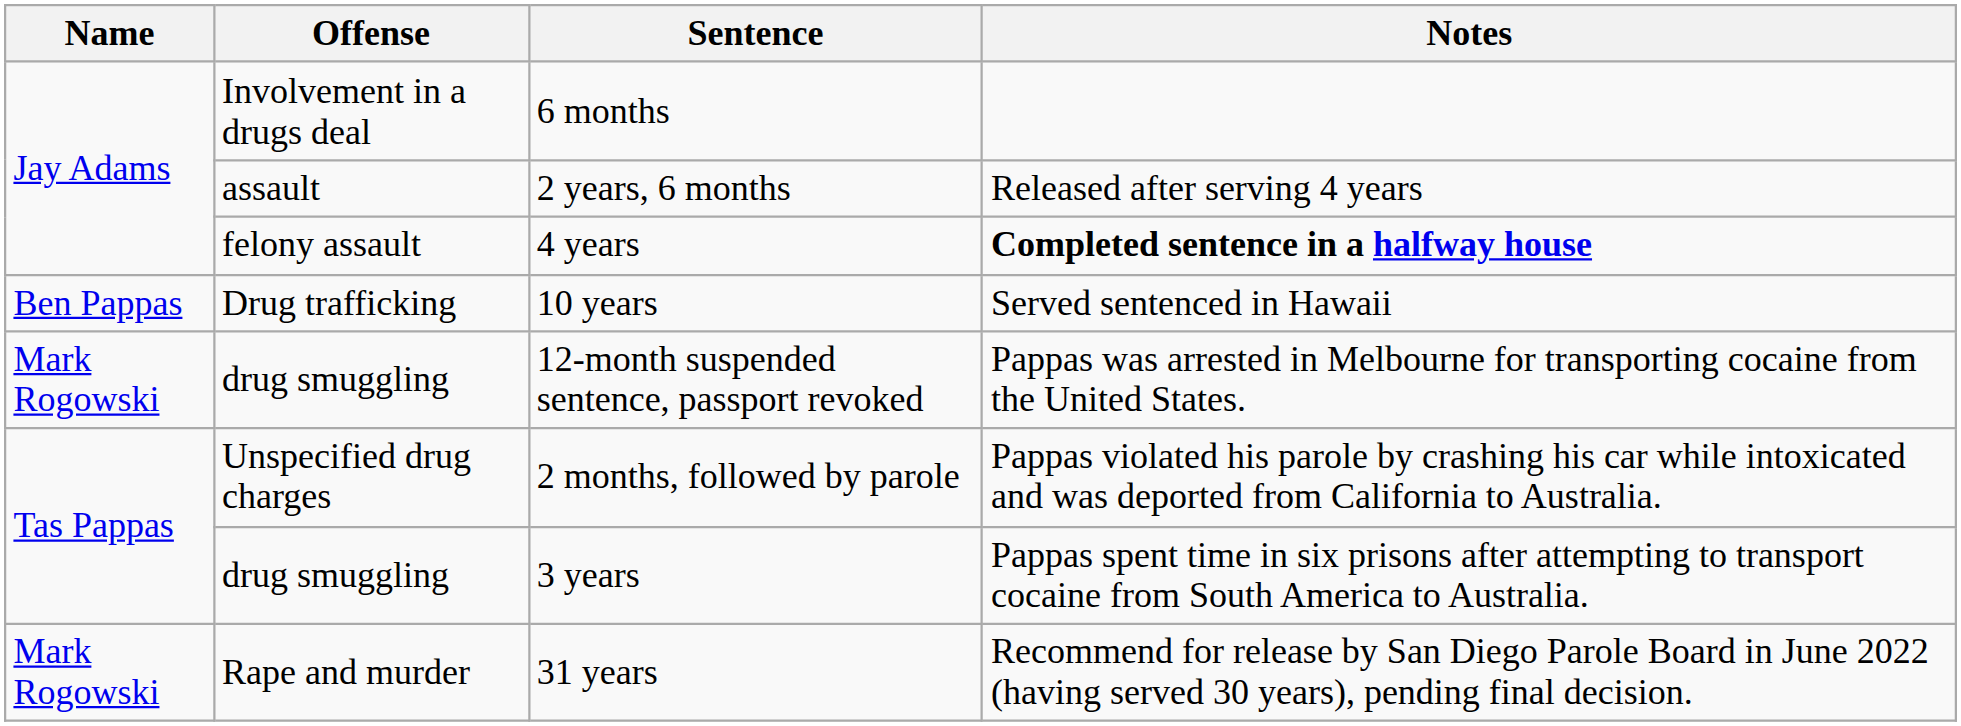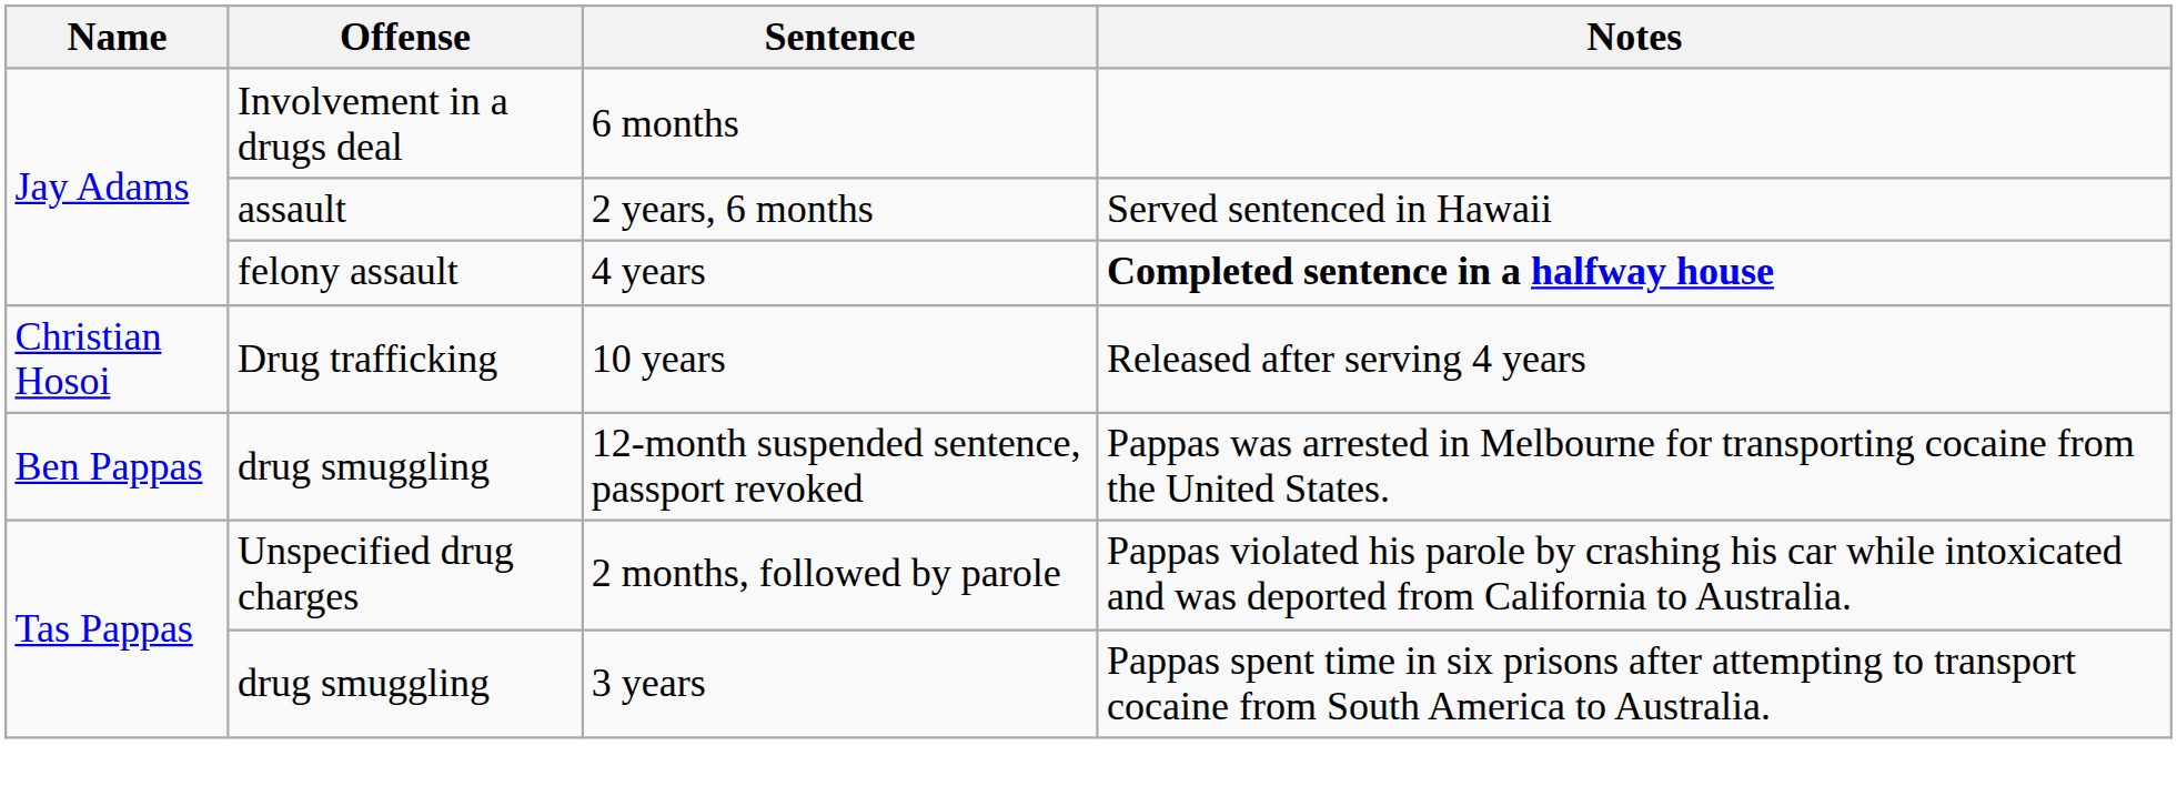2 years, 6 months | Notes: Released after serving 4 years -> Served sentenced in Hawaii
10 years | Name: Ben Pappas -> Christian Hosoi
10 years | Notes: Served sentenced in Hawaii -> Released after serving 4 years
12-month suspended sentence, passport revoked | Name: Mark Rogowski -> Ben Pappas
- row: Mark Rogowski | Rape and murder | 31 years | Recommend for release by San Diego Parole Board in June 2022 (having served 30 years), pending final decision.
